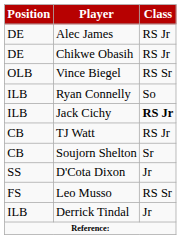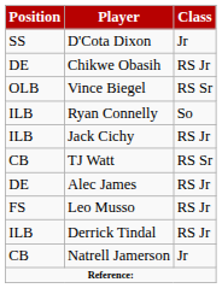rows swapped: Alec James <-> D'Cota Dixon
Jack Cichy | Class: bold -> normal
TJ Watt | Class: RS Jr -> RS Sr
- row: CB | Soujorn Shelton | Sr
Leo Musso | Class: RS Sr -> RS Jr
Derrick Tindal | Class: Jr -> RS Jr
+ row: CB | Natrell Jamerson | Jr
